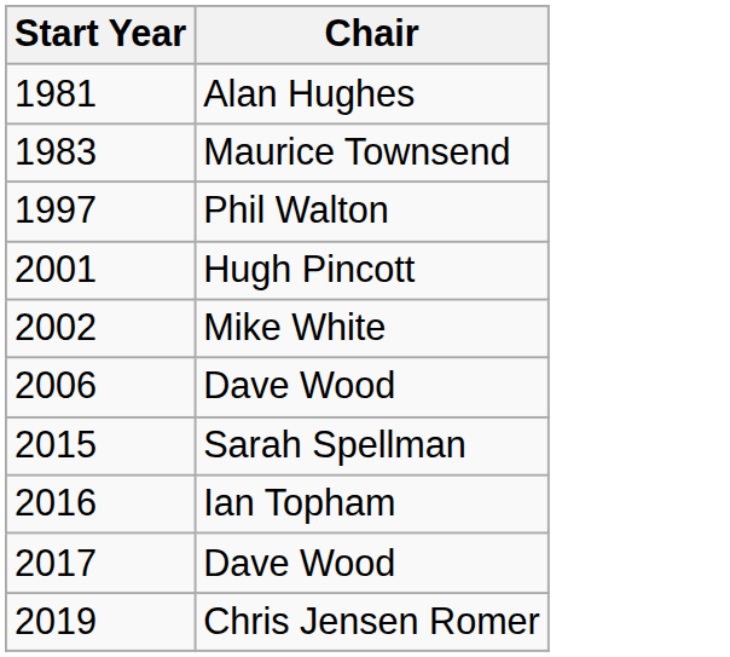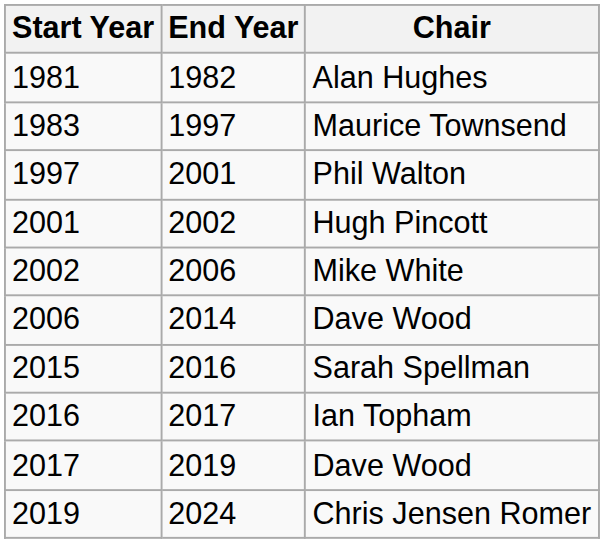+ column: End Year | 1982 | 1997 | 2001 | 2002 | 2006 | 2014 | 2016 | 2017 | 2019 | 2024
